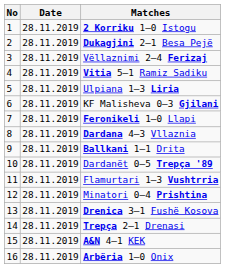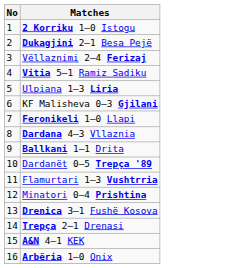- column: Date | 28.11.2019 | 28.11.2019 | 28.11.2019 | 28.11.2019 | 28.11.2019 | 28.11.2019 | 28.11.2019 | 28.11.2019 | 28.11.2019 | 28.11.2019 | 28.11.2019 | 28.11.2019 | 28.11.2019 | 28.11.2019 | 28.11.2019 | 28.11.2019
